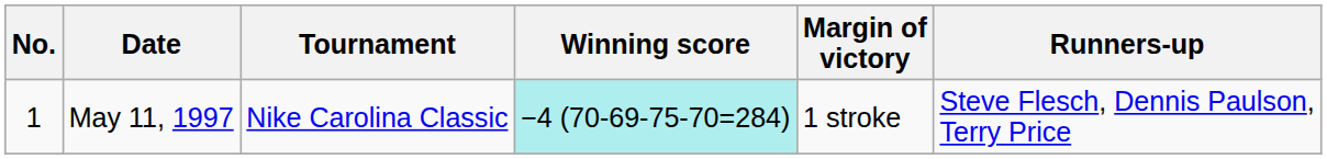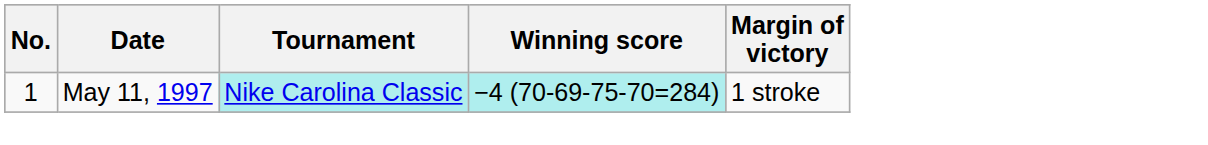- column: Runners-up | Steve Flesch, Dennis Paulson, Terry Price
May 11, 1997 | Tournament: no background -> paleturquoise background
